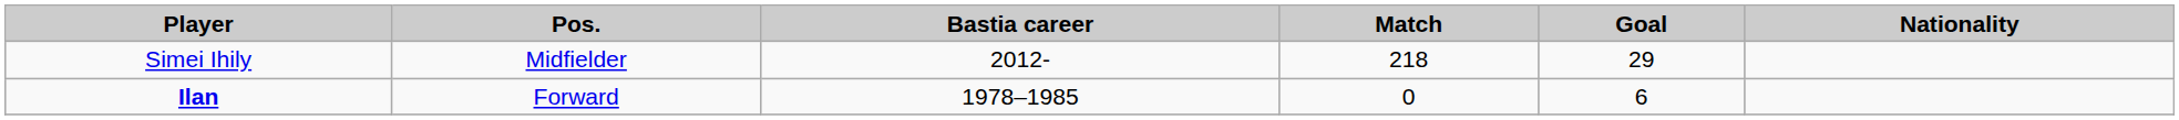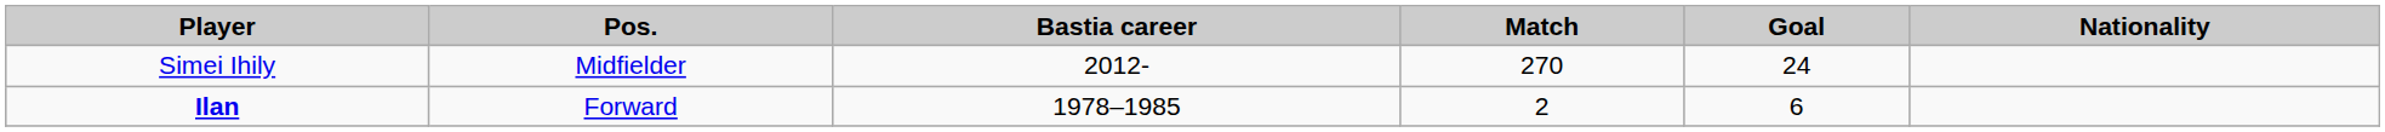Simei Ihily | Match: 218 -> 270
Simei Ihily | Goal: 29 -> 24
Ilan | Match: 0 -> 2
